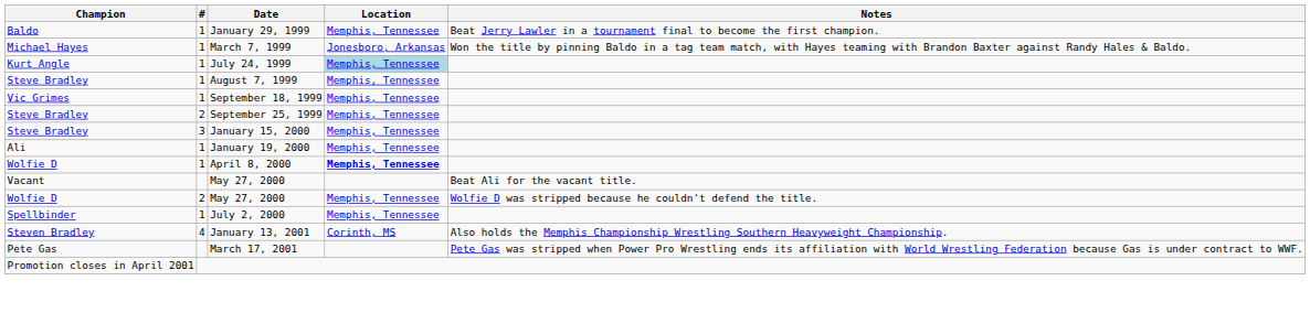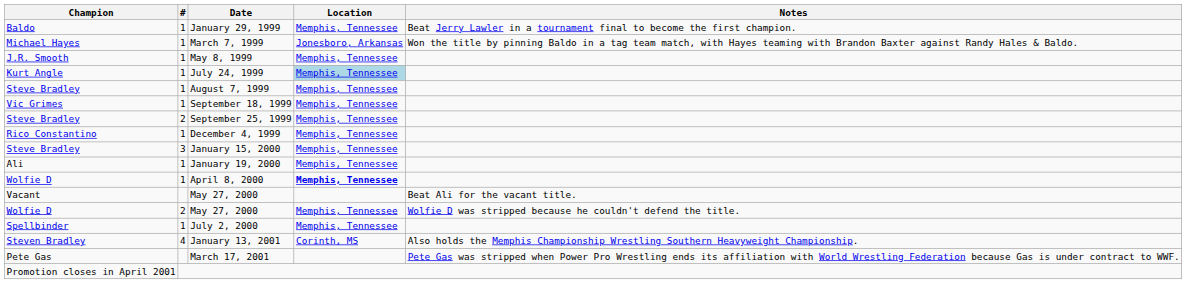+ row: J.R. Smooth | 1 | May 8, 1999 | Memphis, Tennessee
+ row: Rico Constantino | 1 | December 4, 1999 | Memphis, Tennessee
